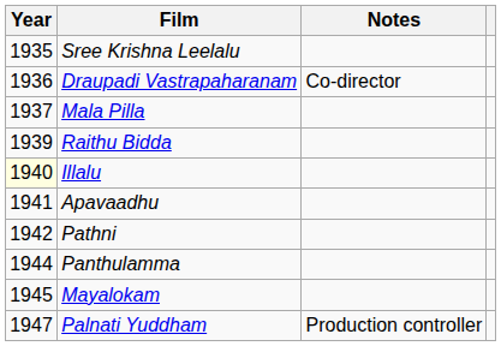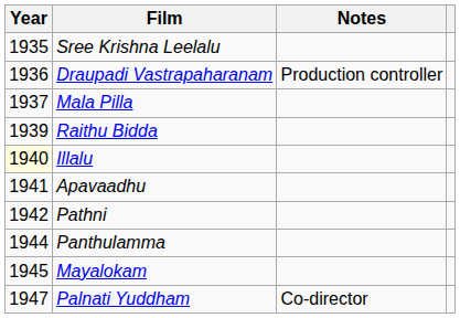Draupadi Vastrapaharanam | Notes: Co-director -> Production controller
Palnati Yuddham | Notes: Production controller -> Co-director
